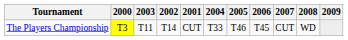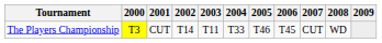columns swapped: 2001 <-> 2003
